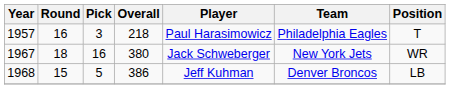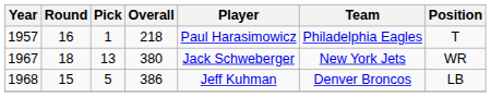1957 | Pick: 3 -> 1
1967 | Pick: 16 -> 13
